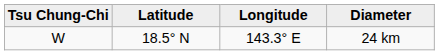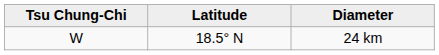- column: Longitude | 143.3° E
